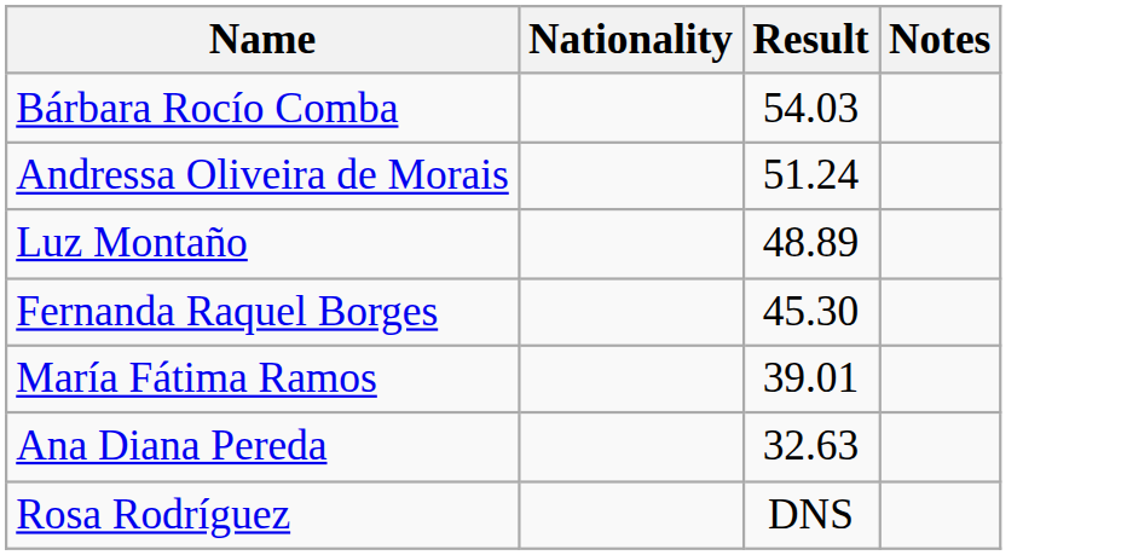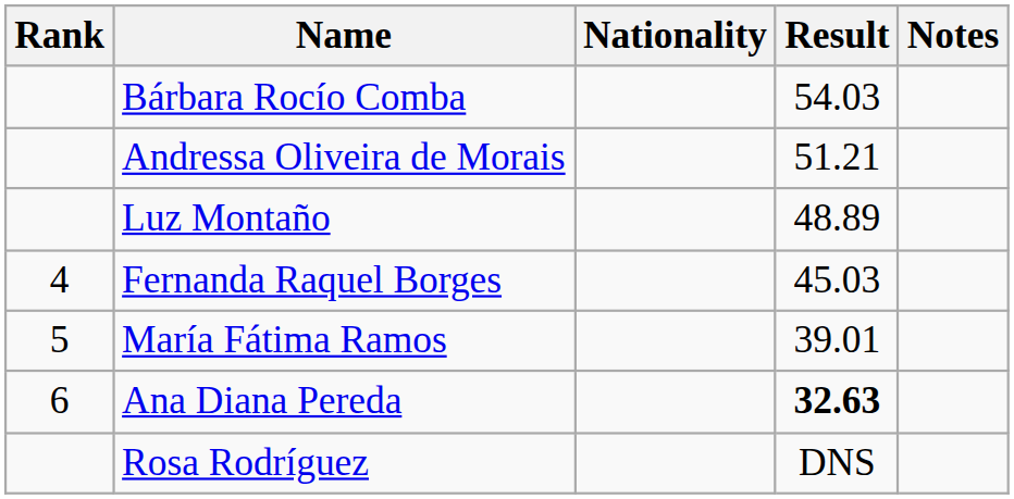+ column: Rank | 4 | 5 | 6
Andressa Oliveira de Morais | Result: 51.24 -> 51.21
Fernanda Raquel Borges | Result: 45.30 -> 45.03
Ana Diana Pereda | Result: normal -> bold
